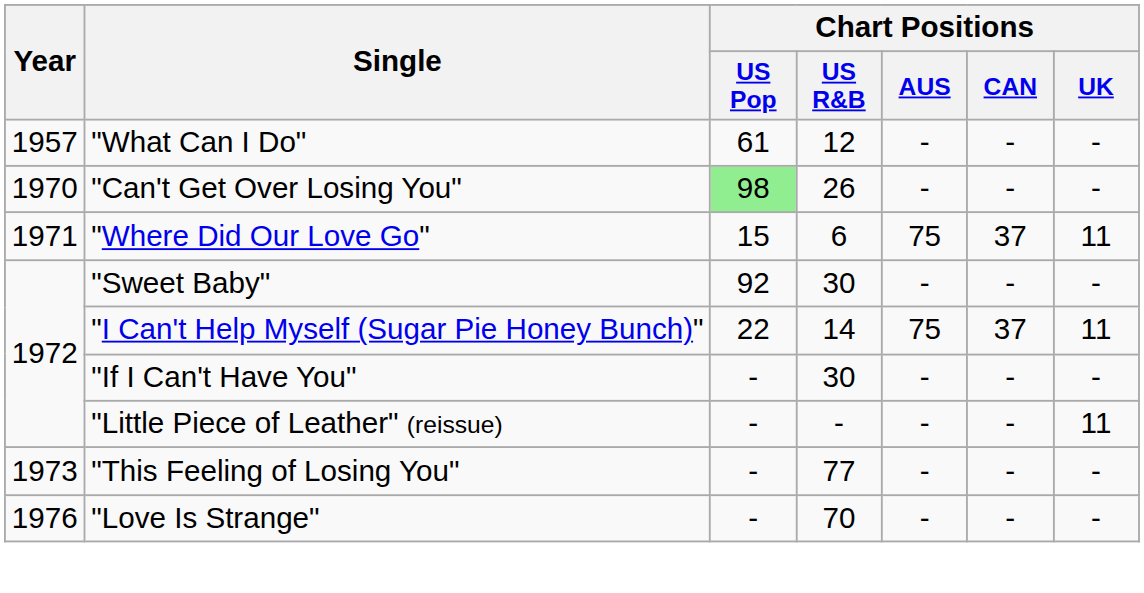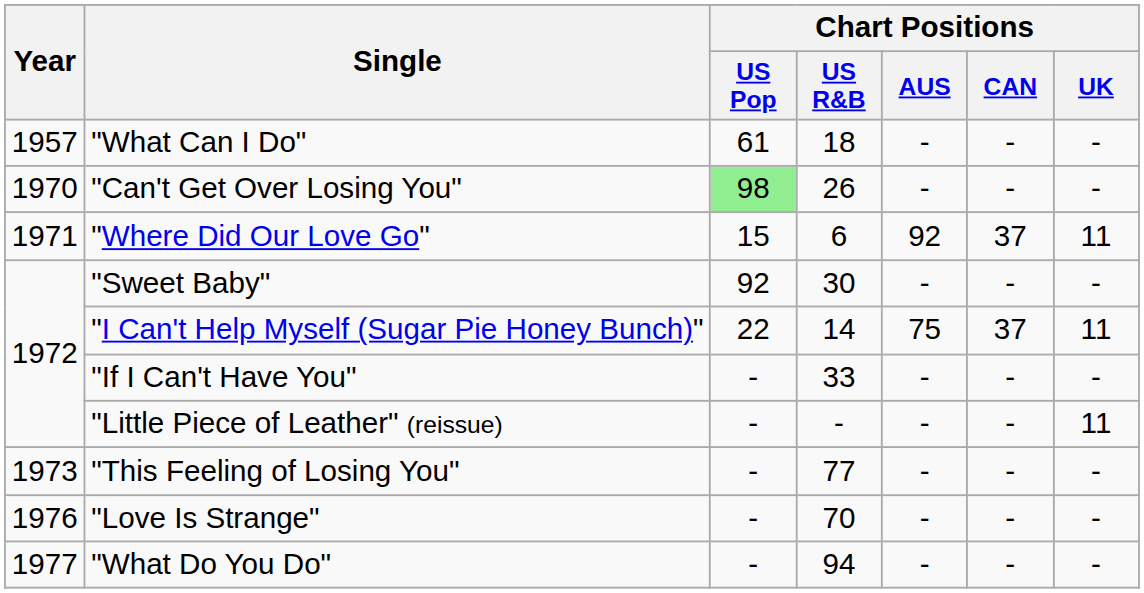"What Can I Do" | Chart Positions / US R&B: 12 -> 18
"Where Did Our Love Go" | Chart Positions / AUS: 75 -> 92
"If I Can't Have You" | Chart Positions / US R&B: 30 -> 33
+ row: 1977 | "What Do You Do" | - | 94 | - | - | -
